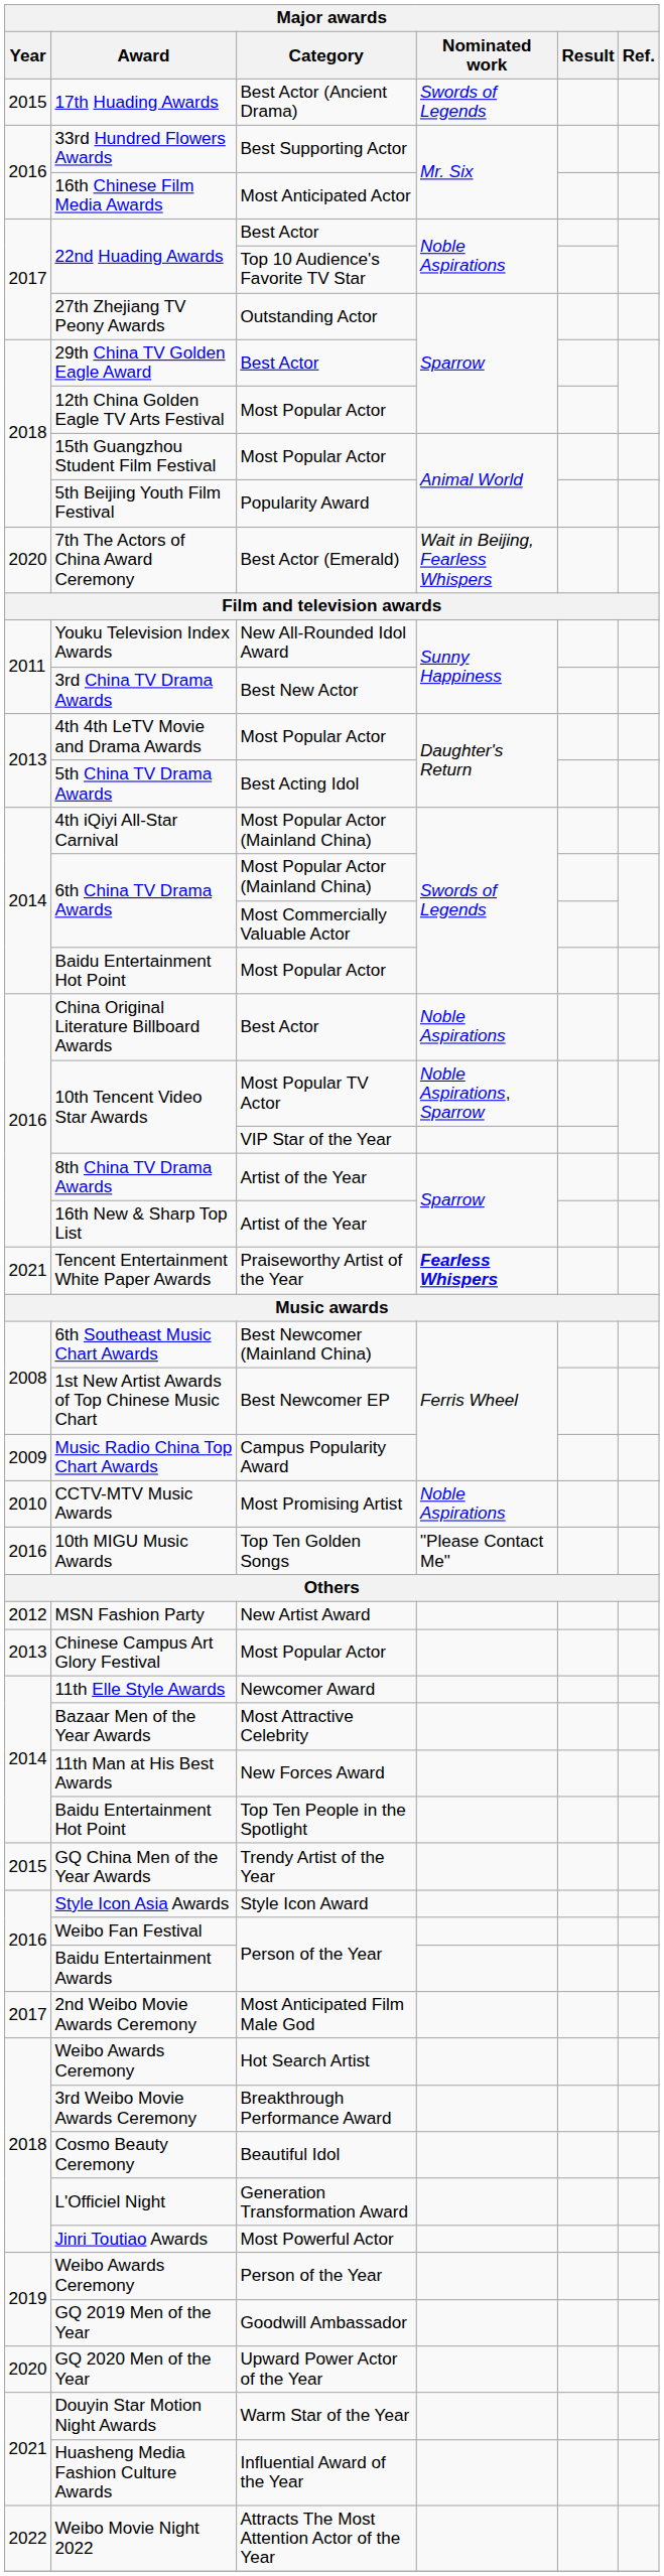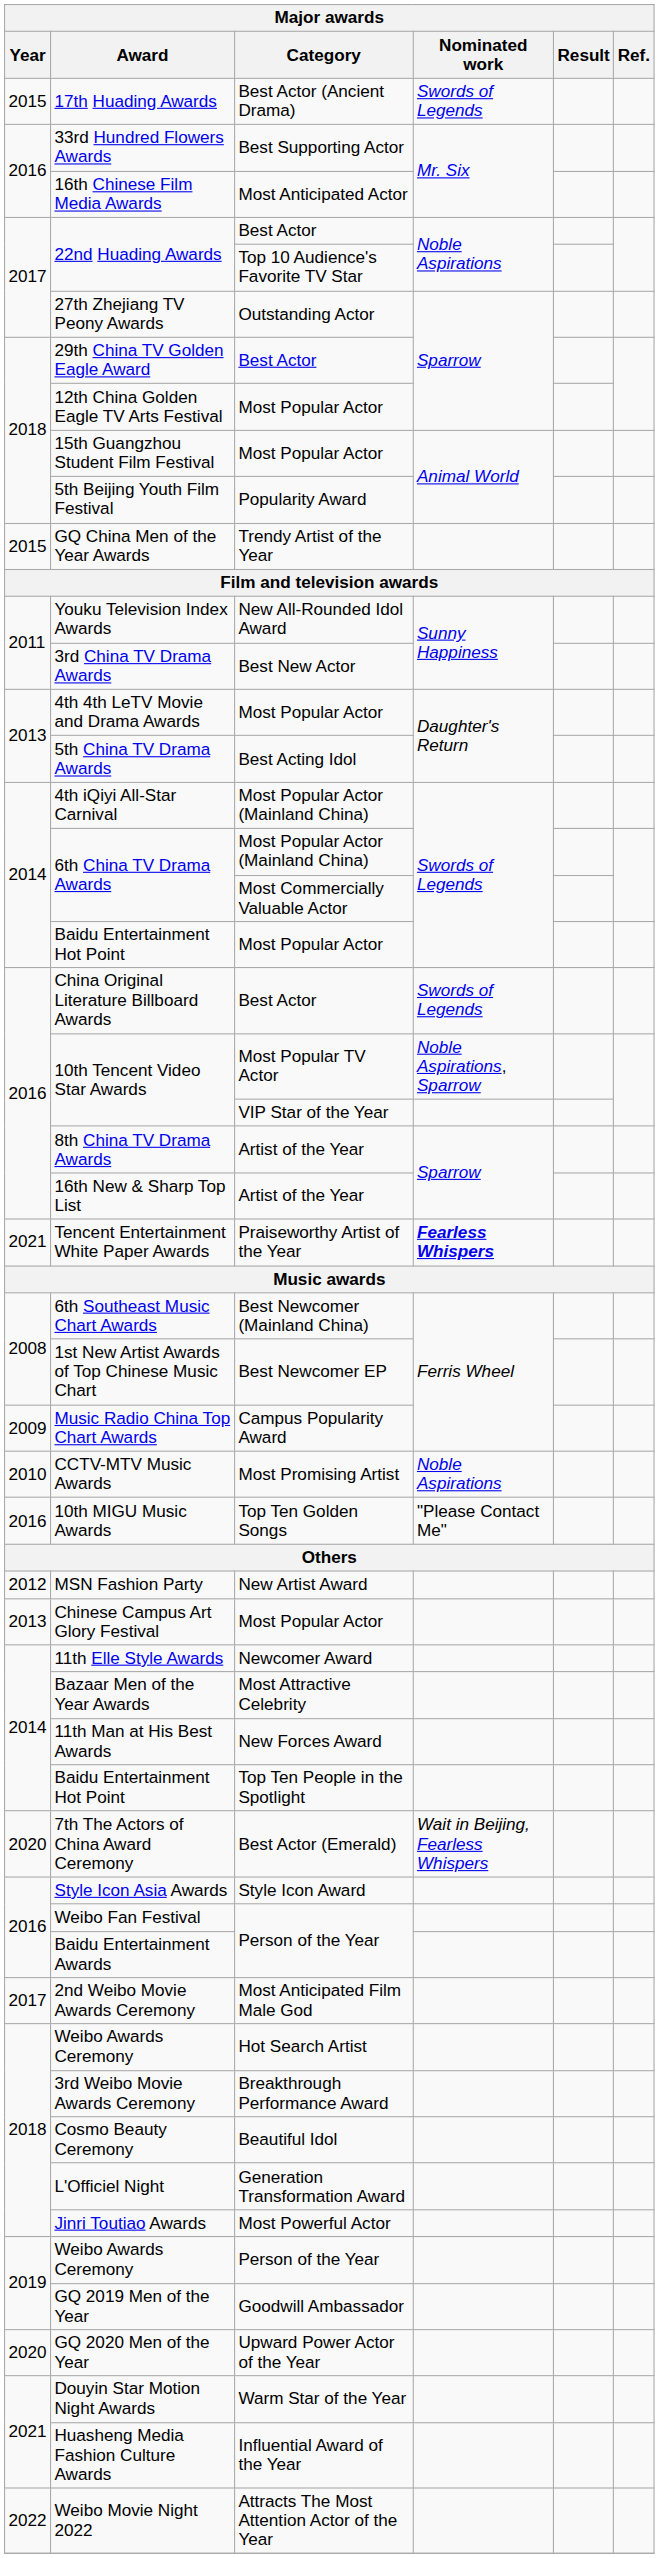rows swapped: 7th The Actors of China Award Ceremony <-> GQ China Men of the Year Awards
China Original Literature Billboard Awards | Nominated work: Noble Aspirations -> Swords of Legends
